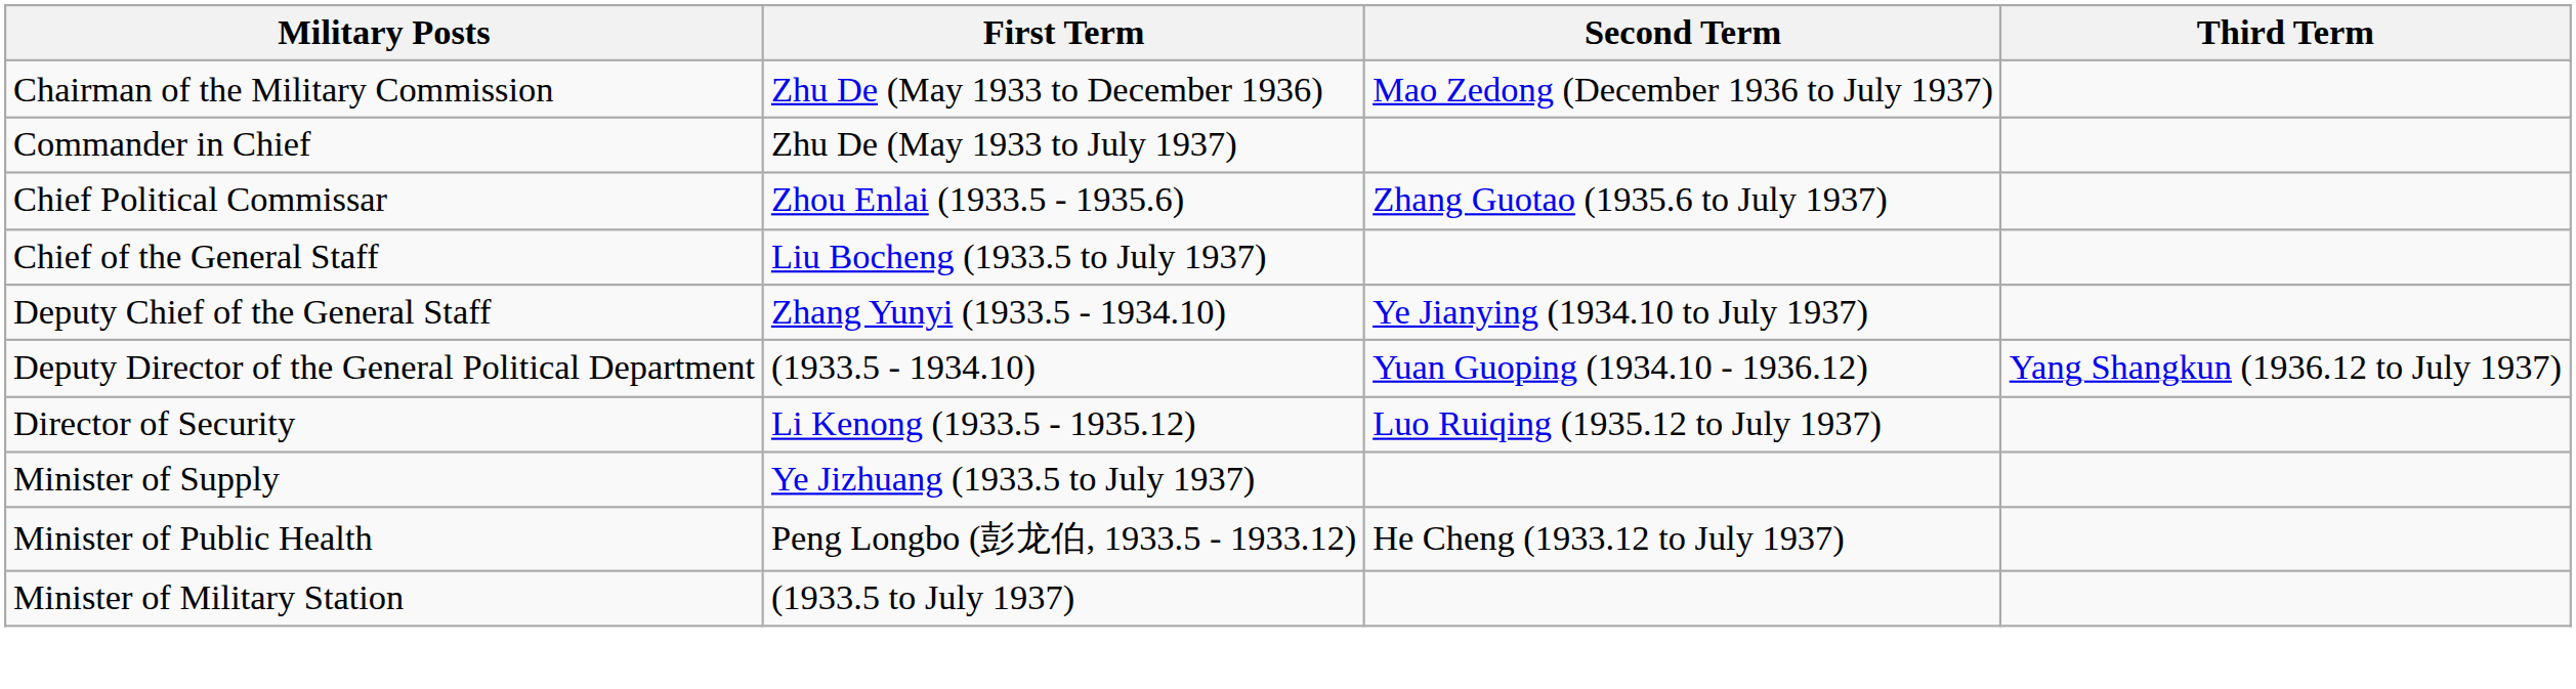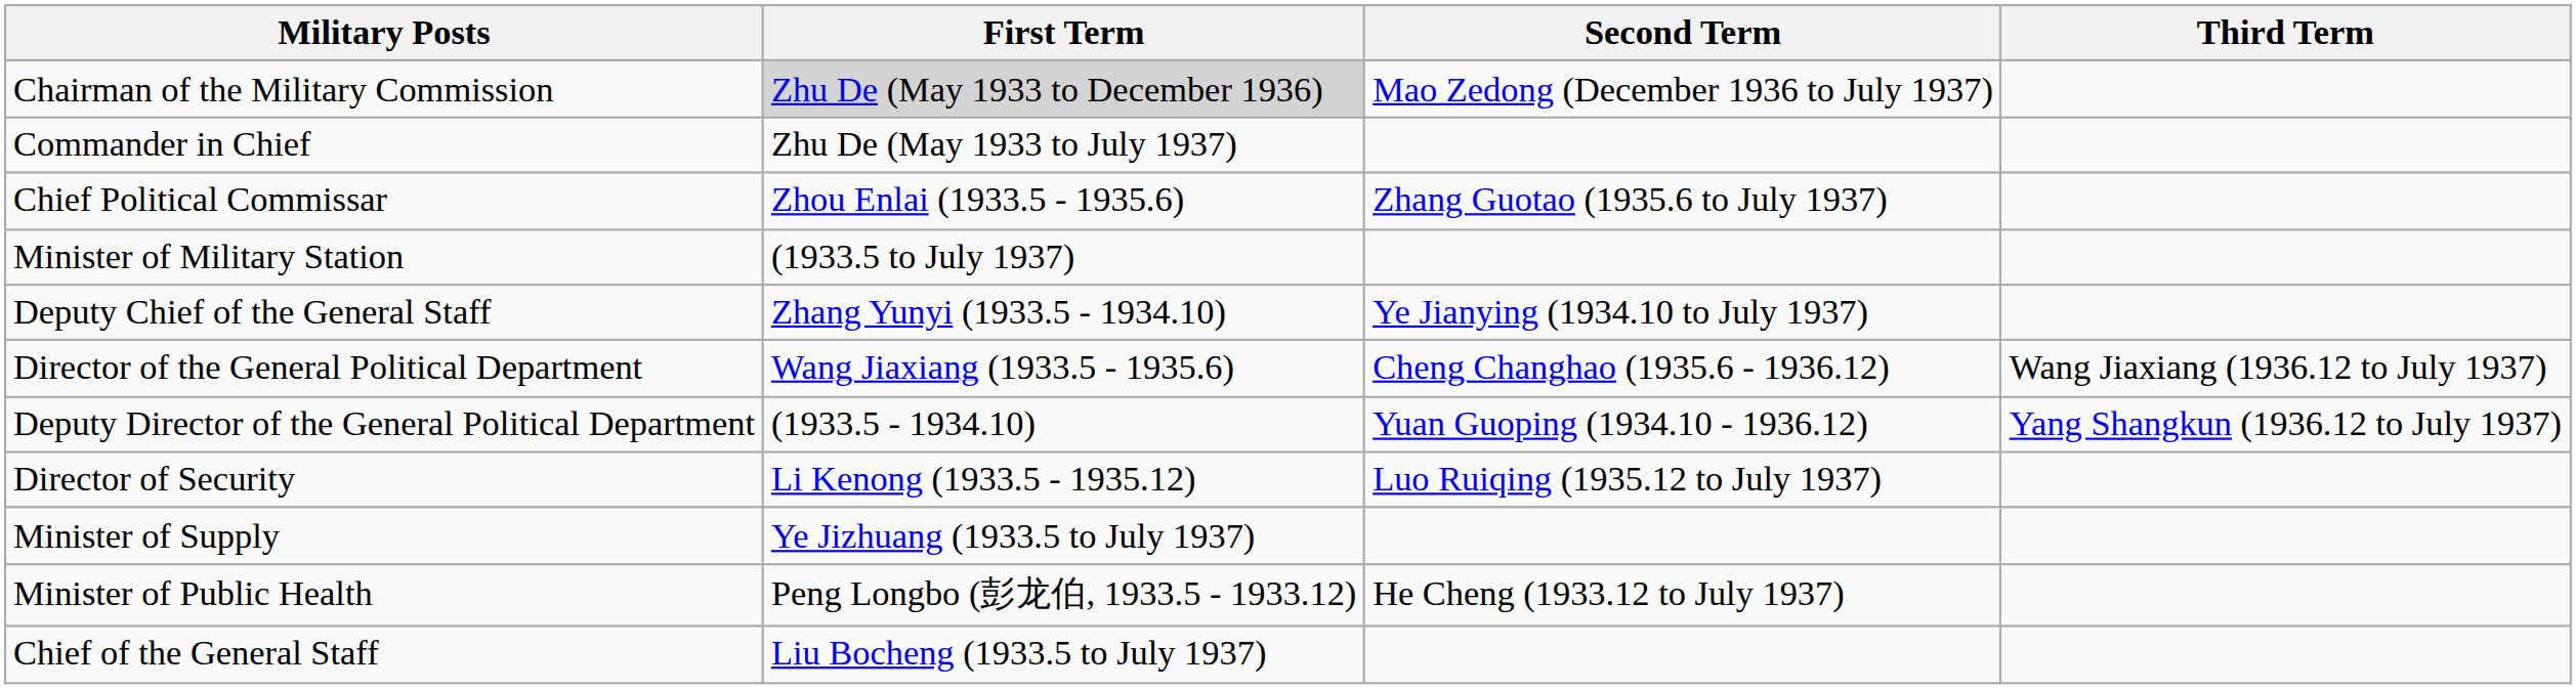Chairman of the Military Commission | First Term: no background -> lightgrey background
rows swapped: Chief of the General Staff <-> Minister of Military Station
+ row: Director of the General Political Department | Wang Jiaxiang (1933.5 - 1935.6) | Cheng Changhao (1935.6 - 1936.12) | Wang Jiaxiang (1936.12 to July 1937)
